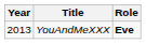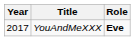YouAndMeXXX | Year: 2013 -> 2017
